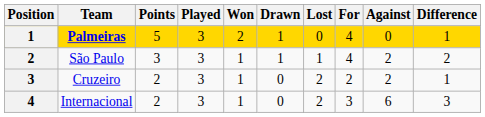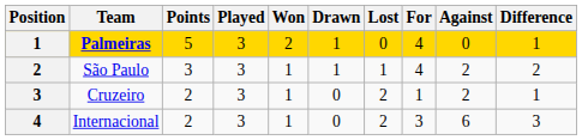Cruzeiro | For: 2 -> 1
